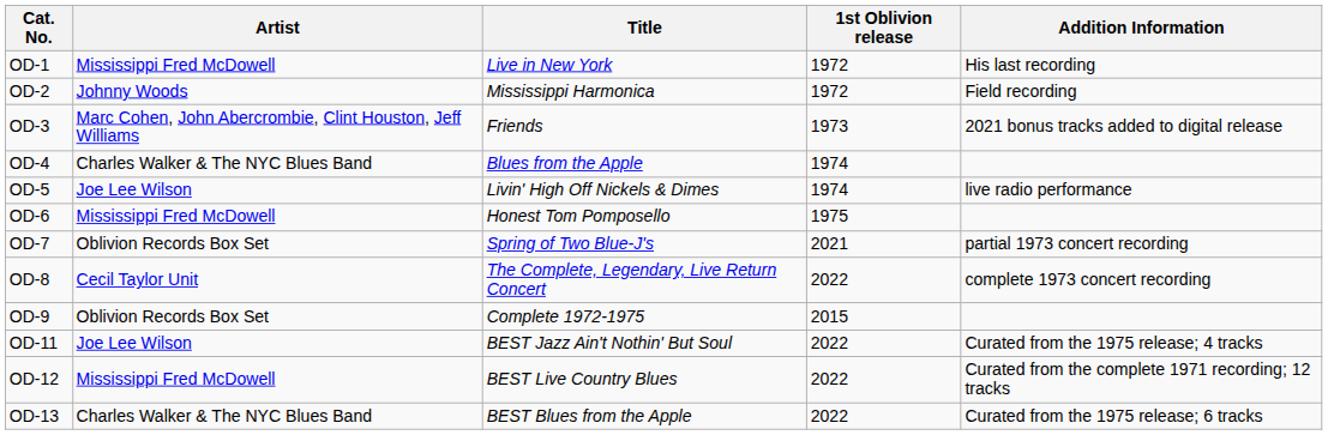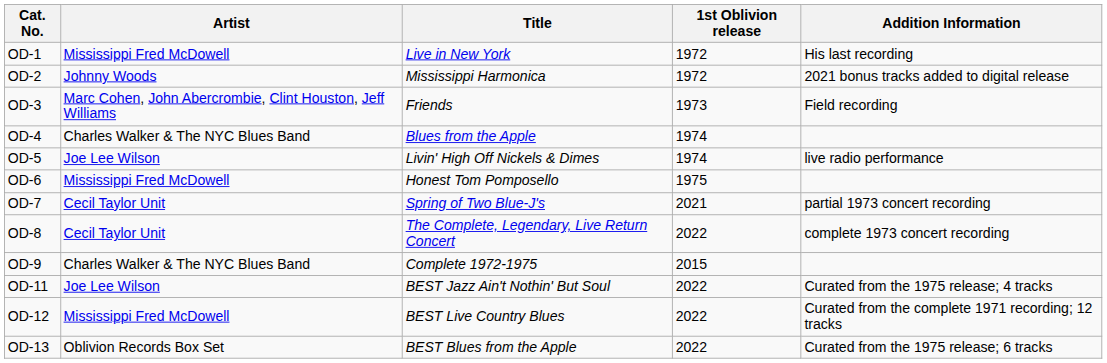OD-2 | Addition Information: Field recording -> 2021 bonus tracks added to digital release
OD-3 | Addition Information: 2021 bonus tracks added to digital release -> Field recording
OD-7 | Artist: Oblivion Records Box Set -> Cecil Taylor Unit
OD-9 | Artist: Oblivion Records Box Set -> Charles Walker & The NYC Blues Band
OD-13 | Artist: Charles Walker & The NYC Blues Band -> Oblivion Records Box Set
